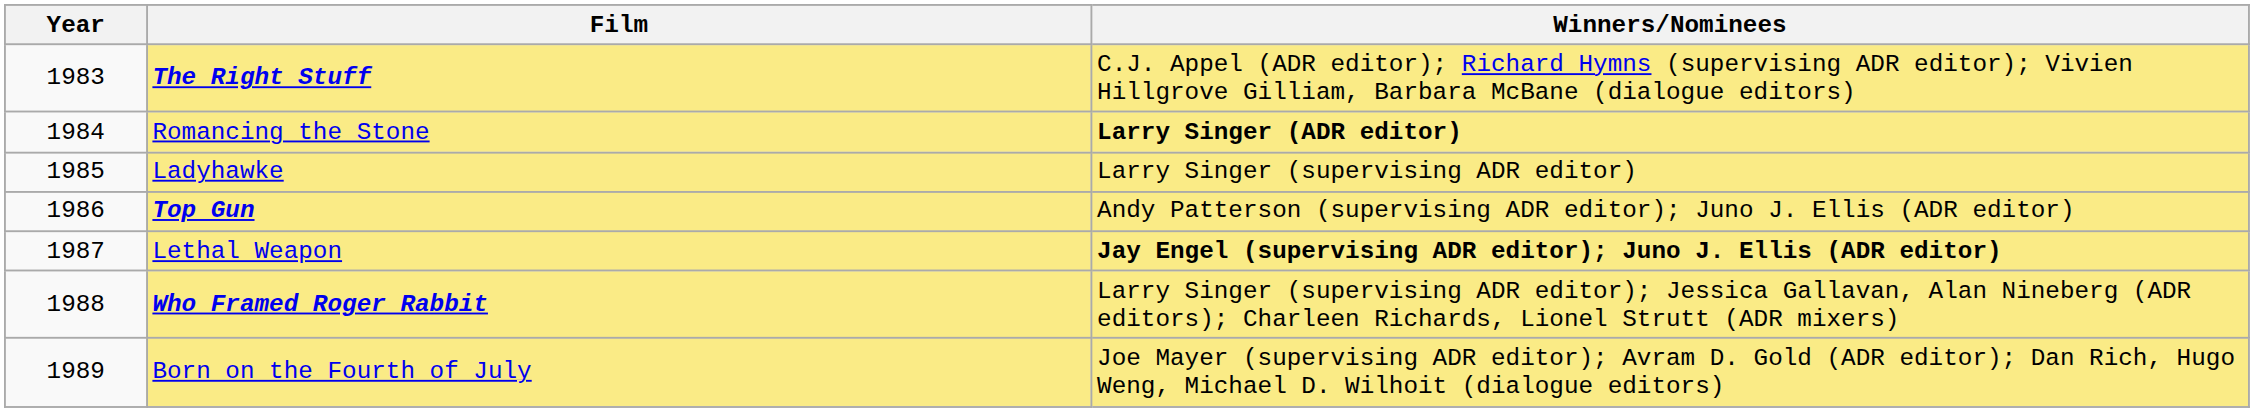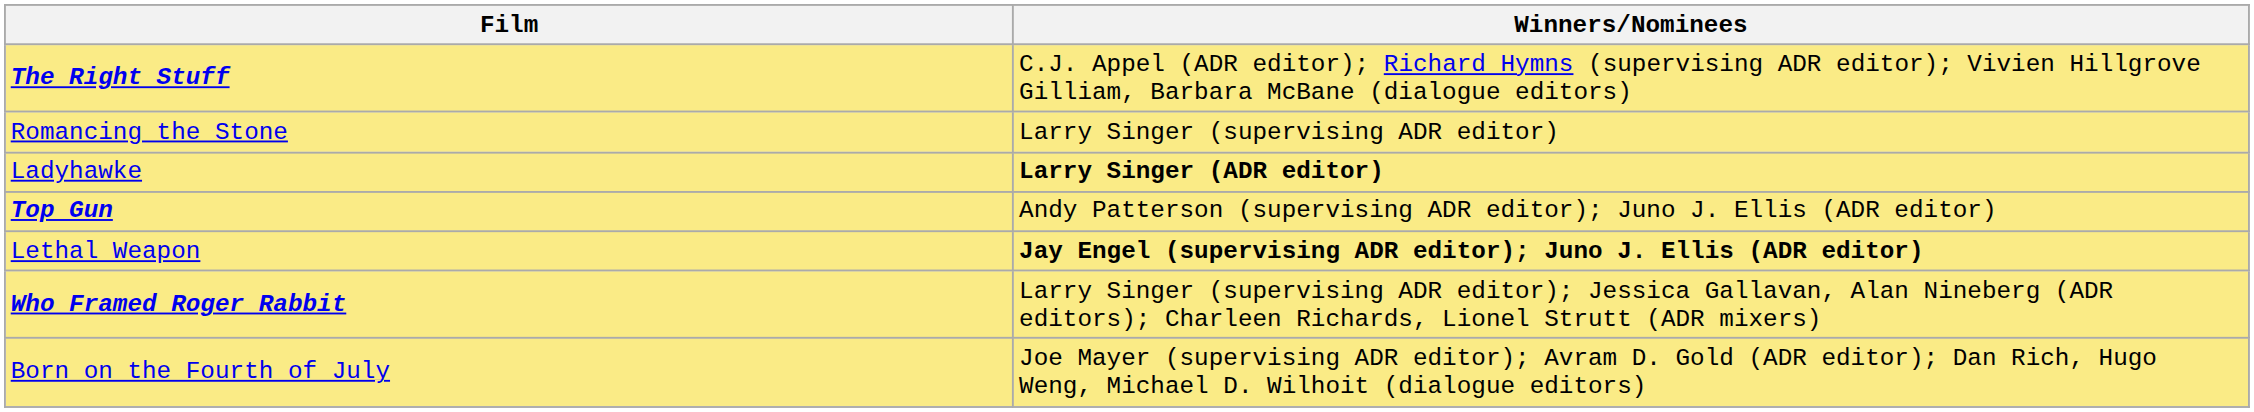- column: Year | 1983 | 1984 | 1985 | 1986 | 1987 | 1988 | 1989
Romancing the Stone | Winners/Nominees: Larry Singer (ADR editor) -> Larry Singer (supervising ADR editor)
Ladyhawke | Winners/Nominees: Larry Singer (supervising ADR editor) -> Larry Singer (ADR editor)
